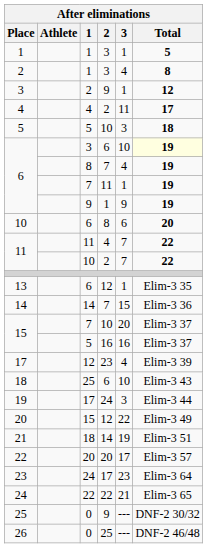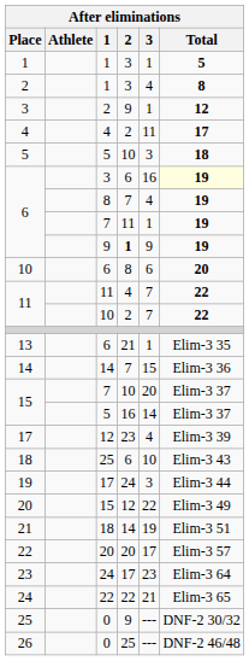6 / 3 | 3: 10 -> 16
6 / 9 | 2: normal -> bold
13 | 2: 12 -> 21
15 / 5 | 3: 16 -> 14
